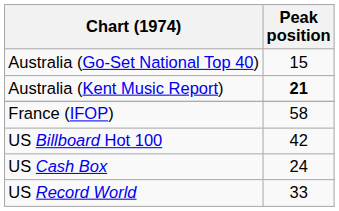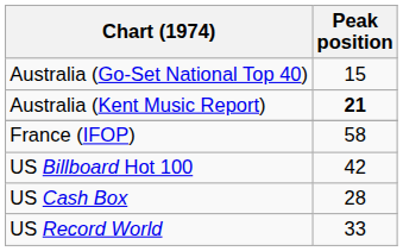US Cash Box | Peak position: 24 -> 28
